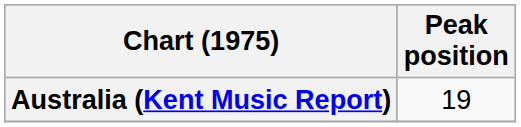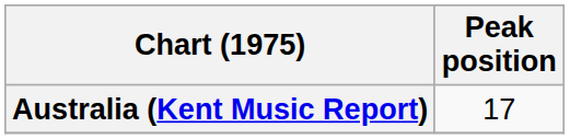Australia (Kent Music Report) | Peak position: 19 -> 17
